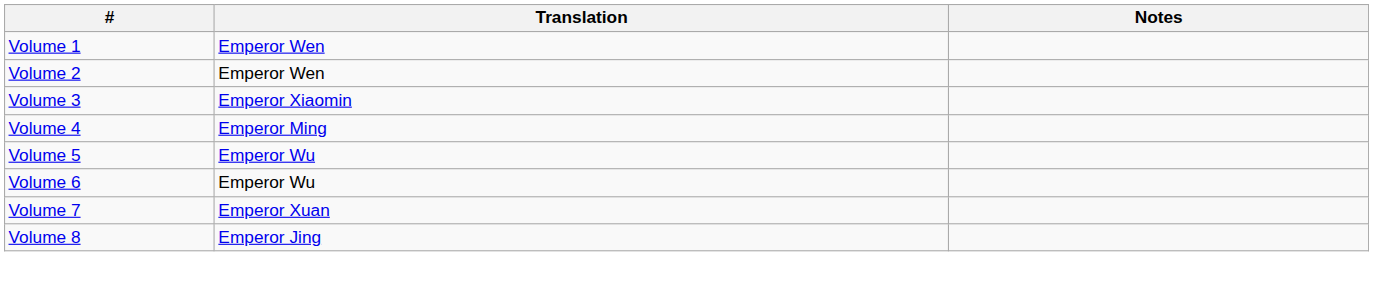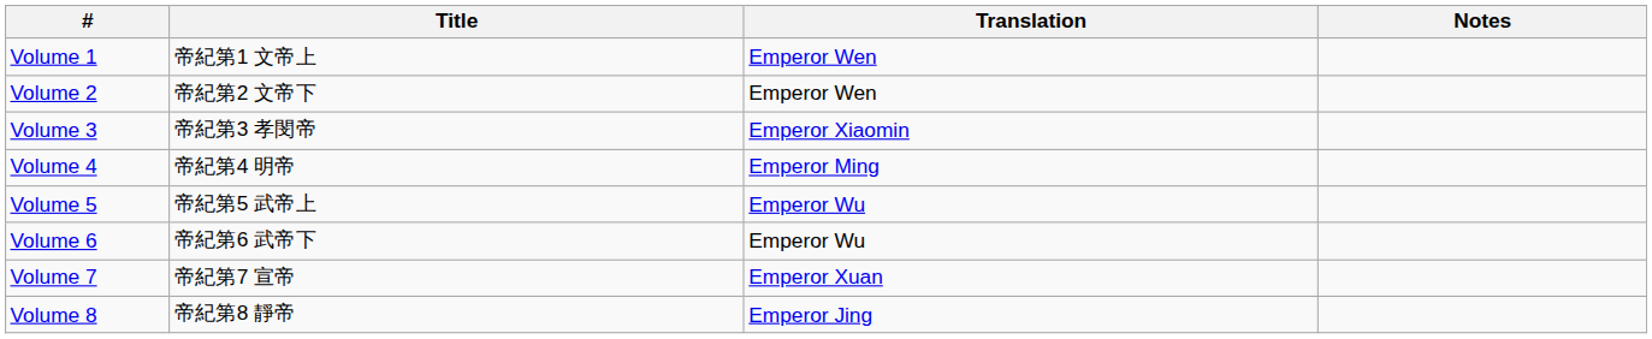+ column: Title | 帝紀第1 文帝上 | 帝紀第2 文帝下 | 帝紀第3 孝閔帝 | 帝紀第4 明帝 | 帝紀第5 武帝上 | 帝紀第6 武帝下 | 帝紀第7 宣帝 | 帝紀第8 靜帝
